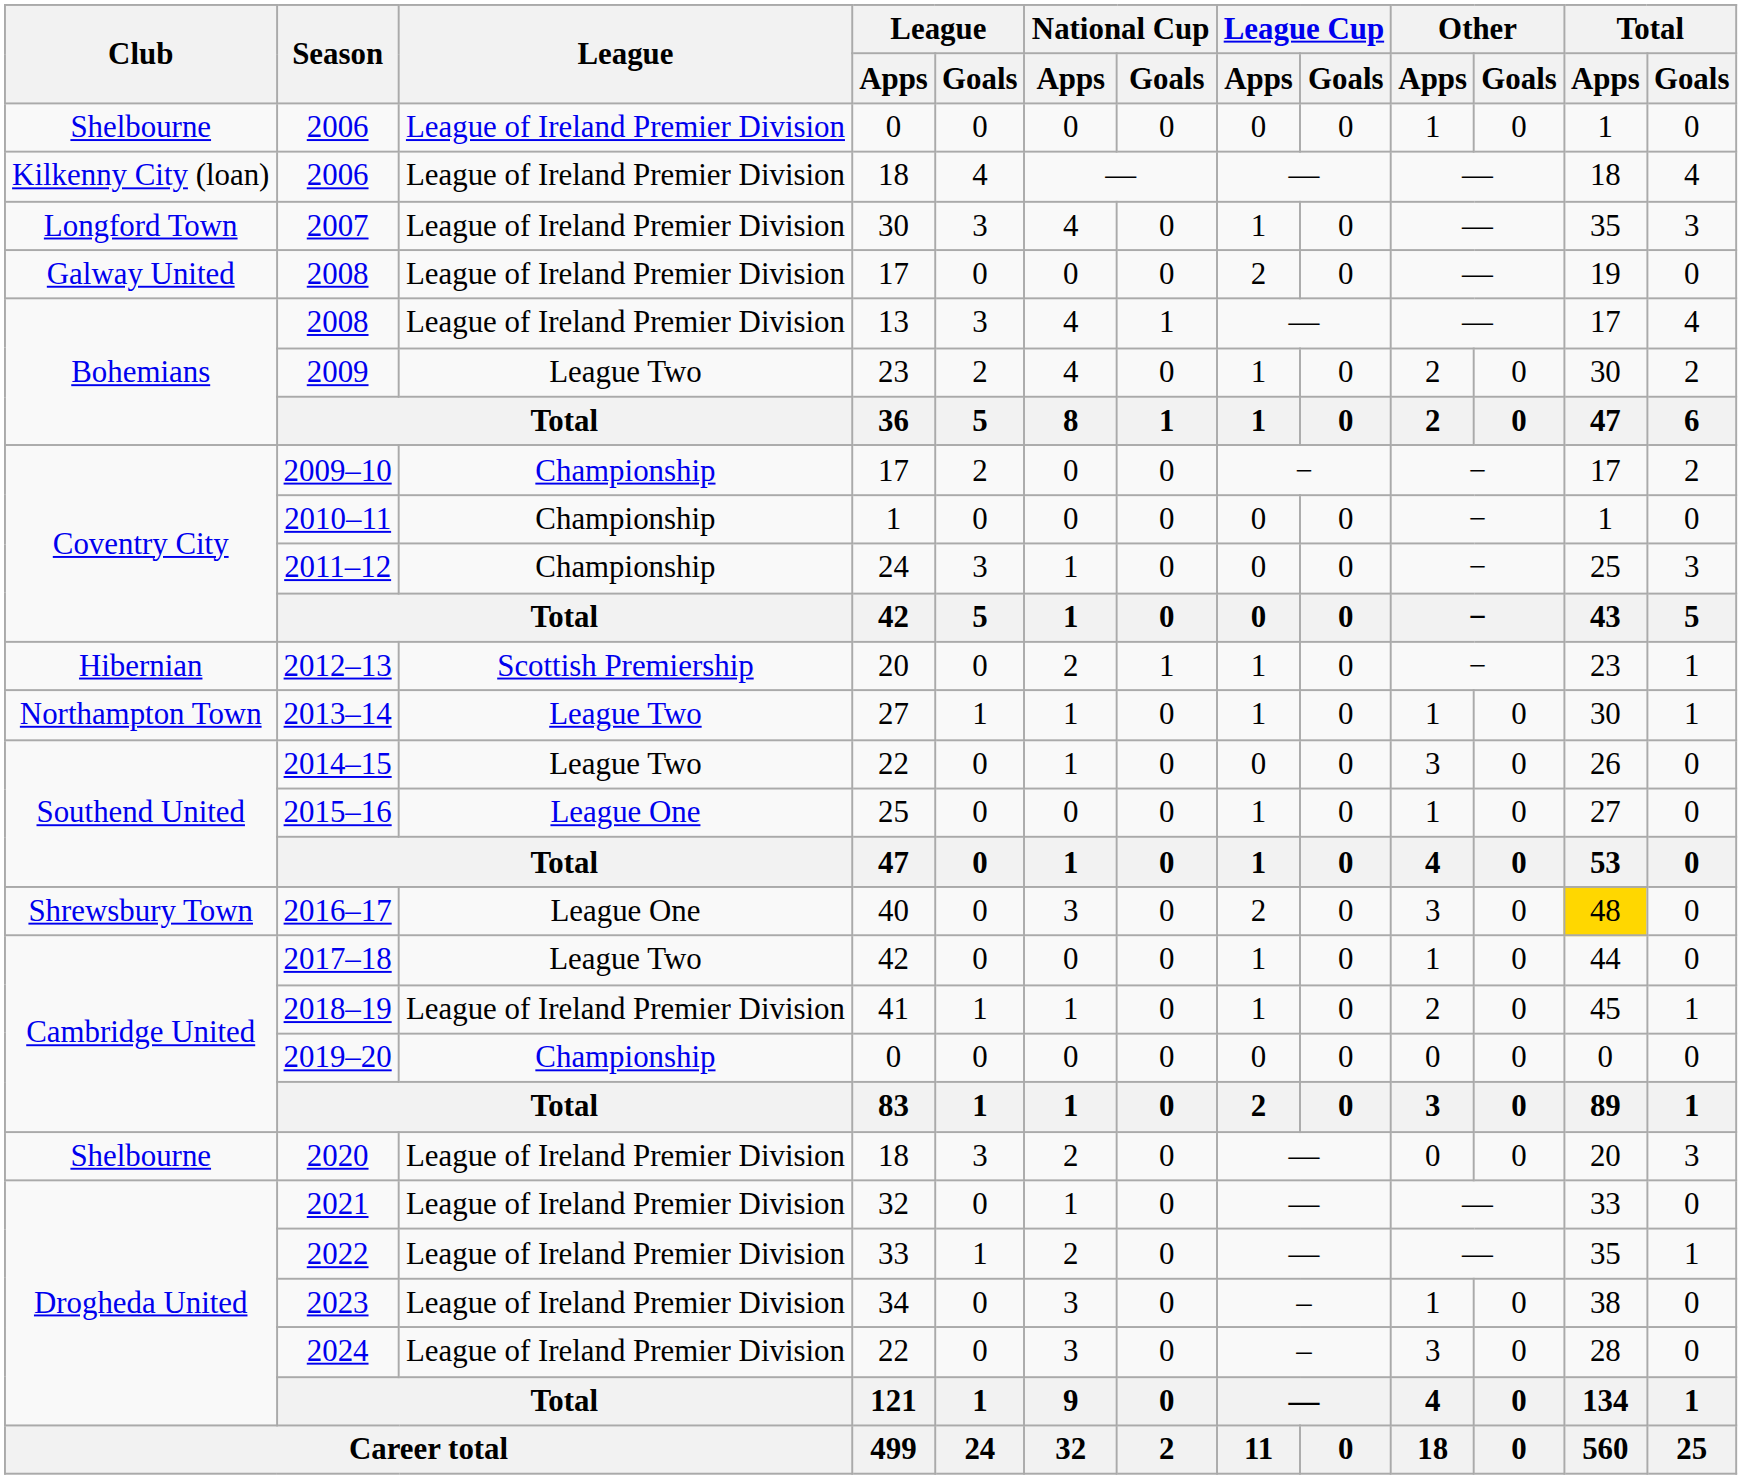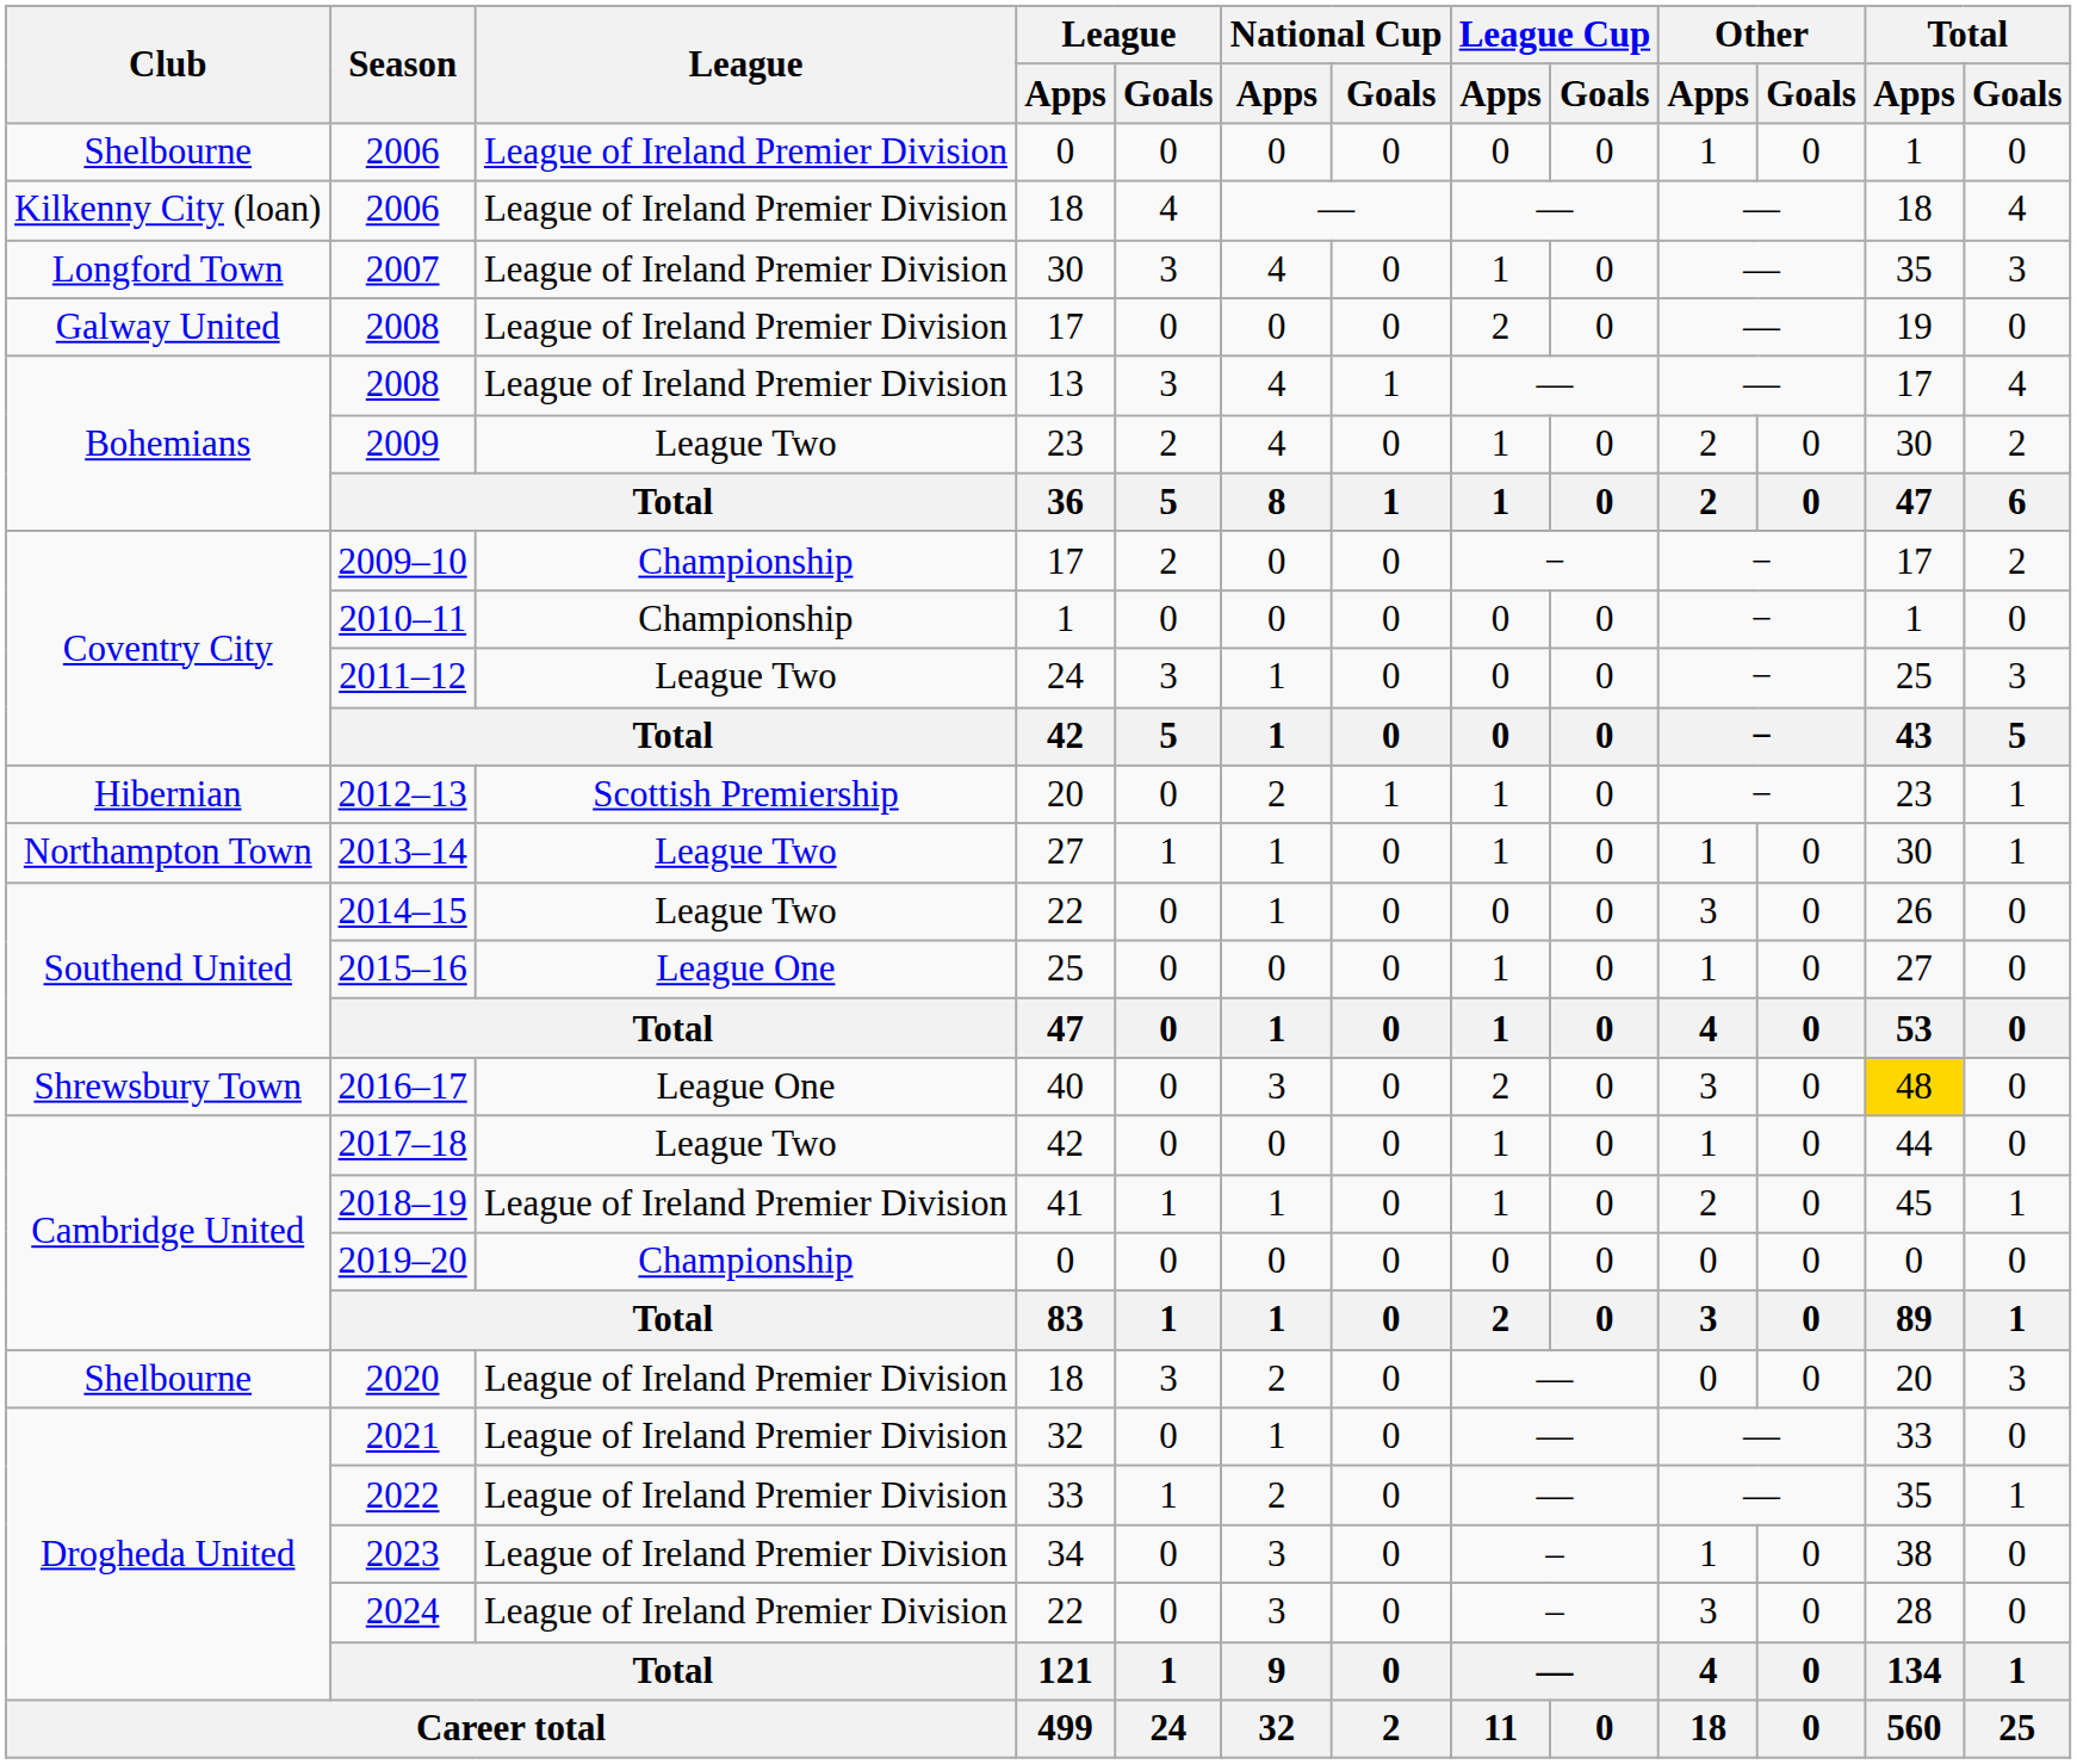2011–12 | League: Championship -> League Two
